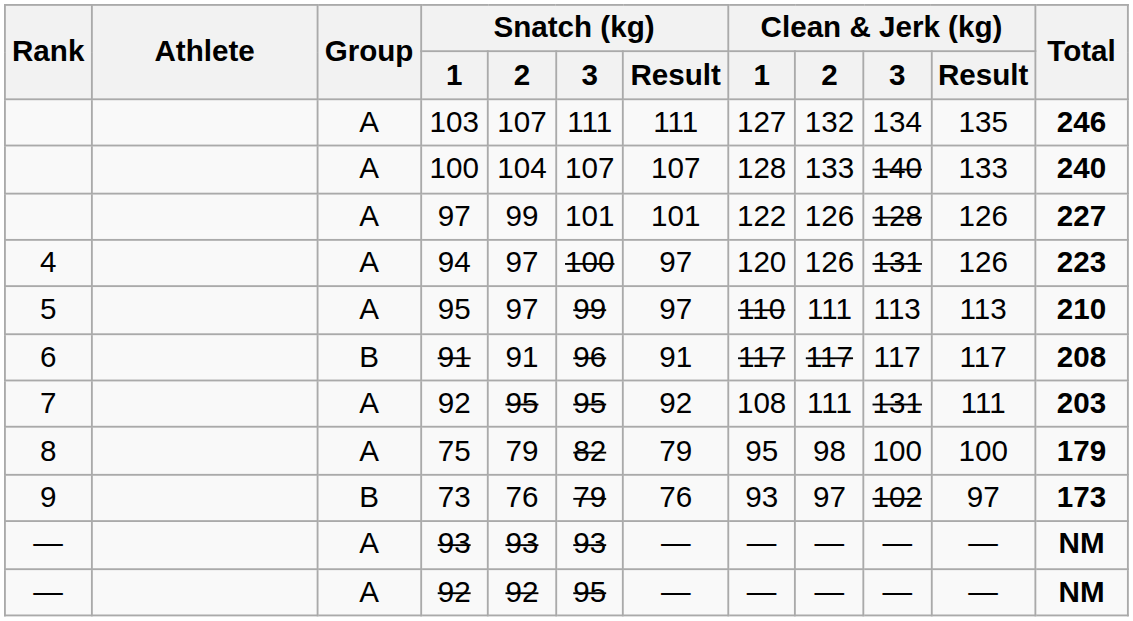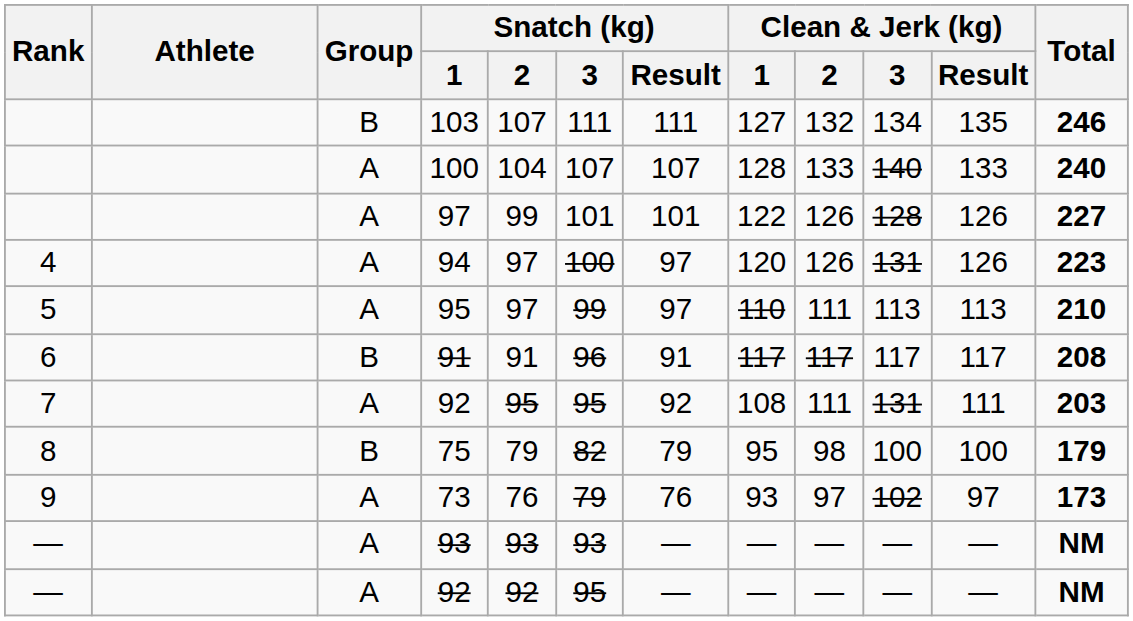103 | Group: A -> B
75 | Group: A -> B
73 | Group: B -> A
